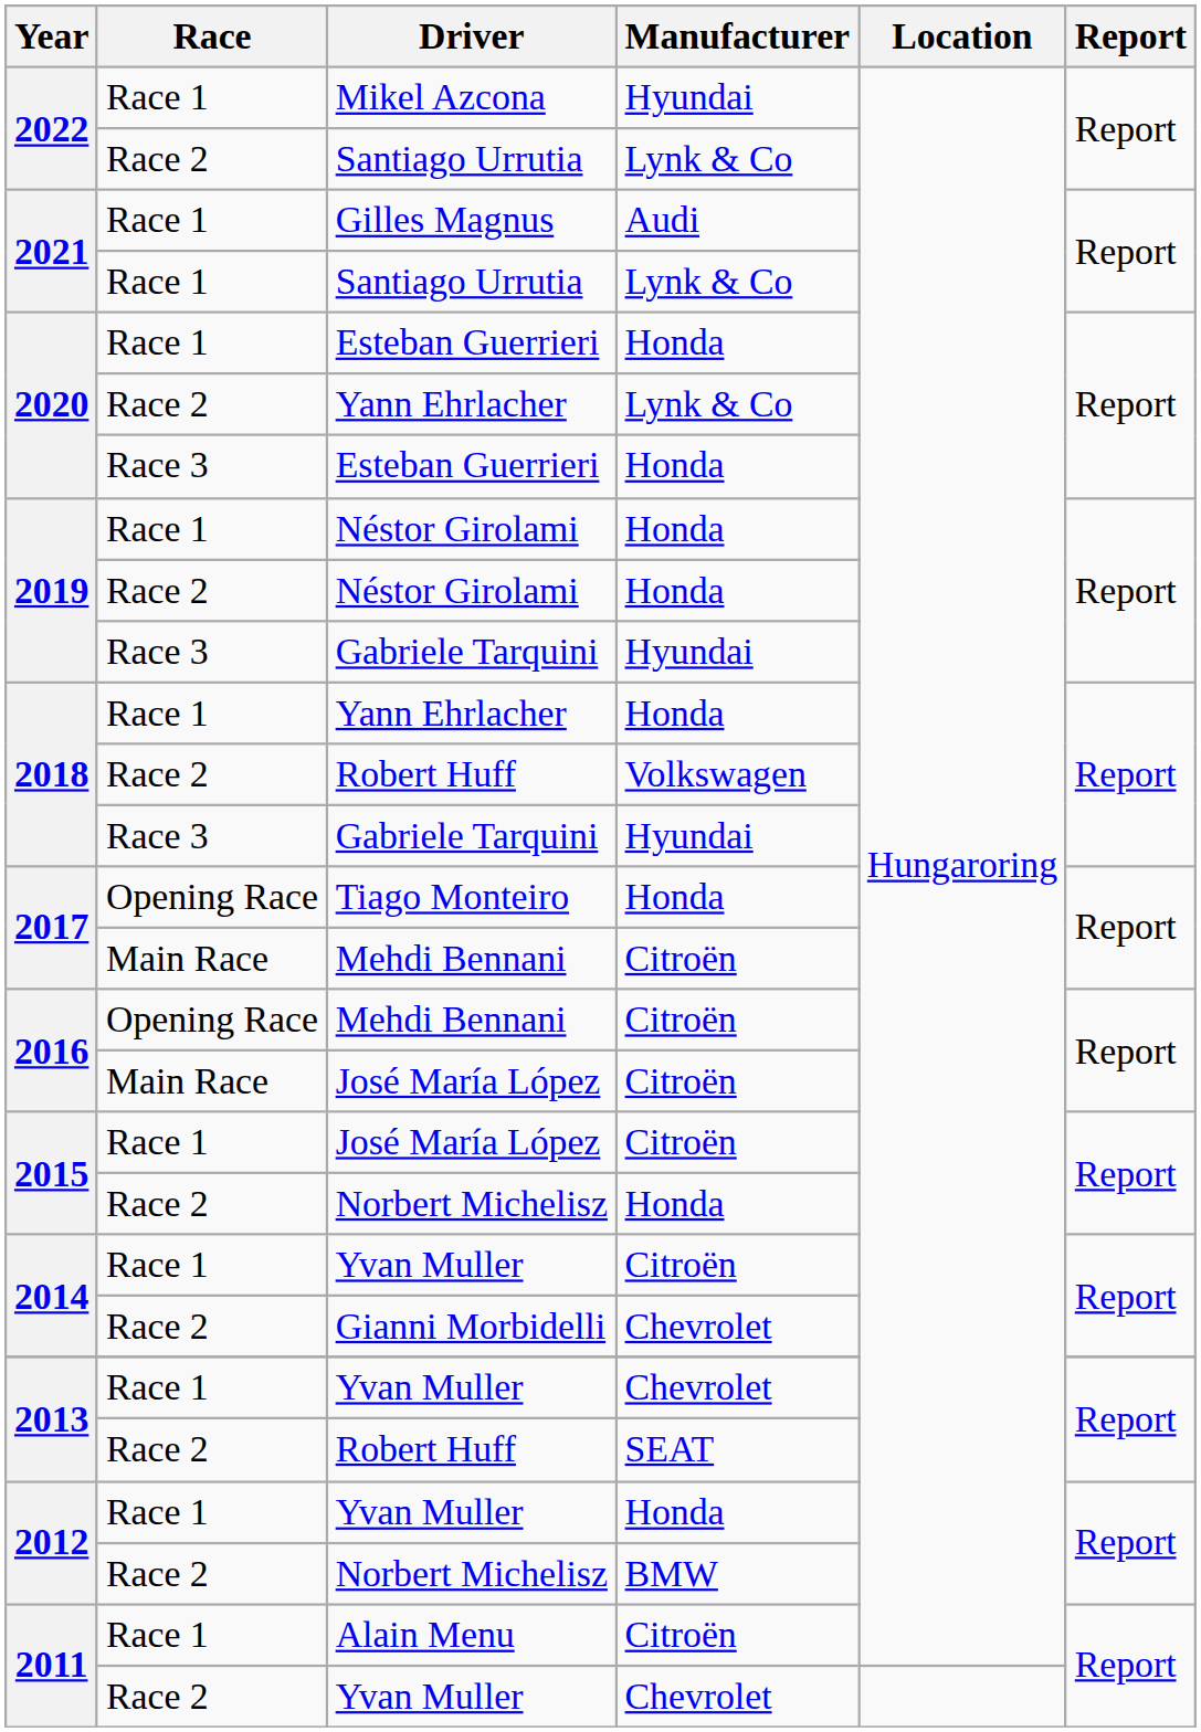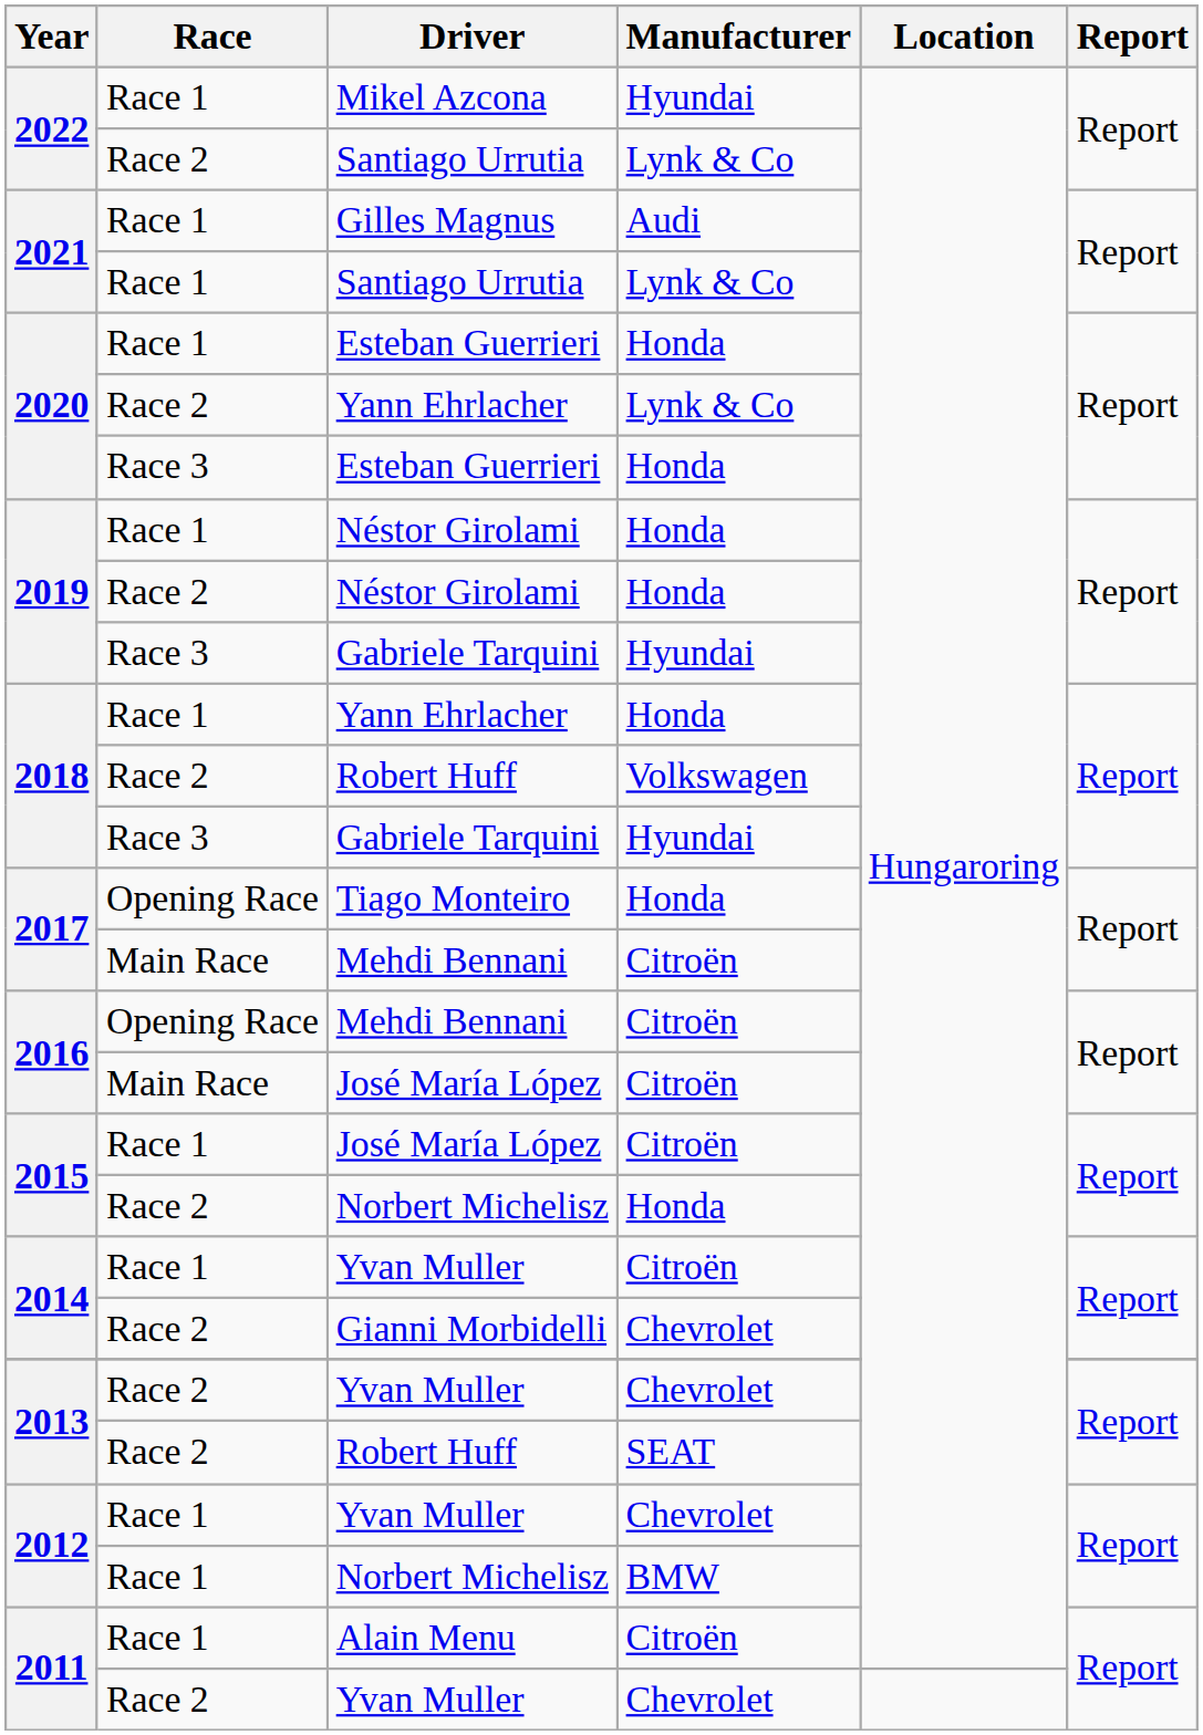2013 / Yvan Muller | Race: Race 1 -> Race 2
2012 / Yvan Muller | Manufacturer: Honda -> Chevrolet
2012 / Norbert Michelisz | Race: Race 2 -> Race 1
